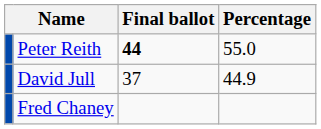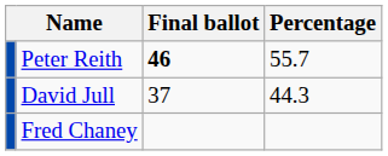Peter Reith | Final ballot: 44 -> 46
Peter Reith | Percentage: 55.0 -> 55.7
David Jull | Percentage: 44.9 -> 44.3
